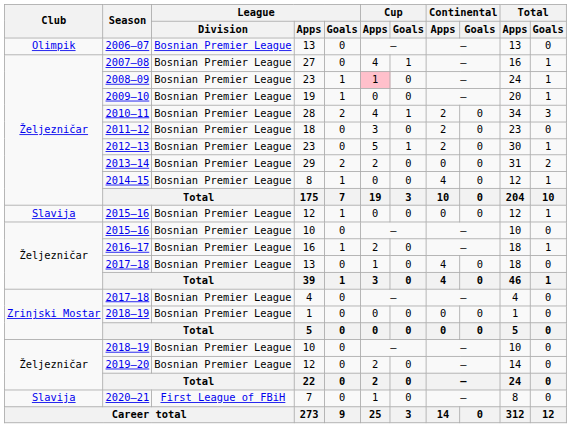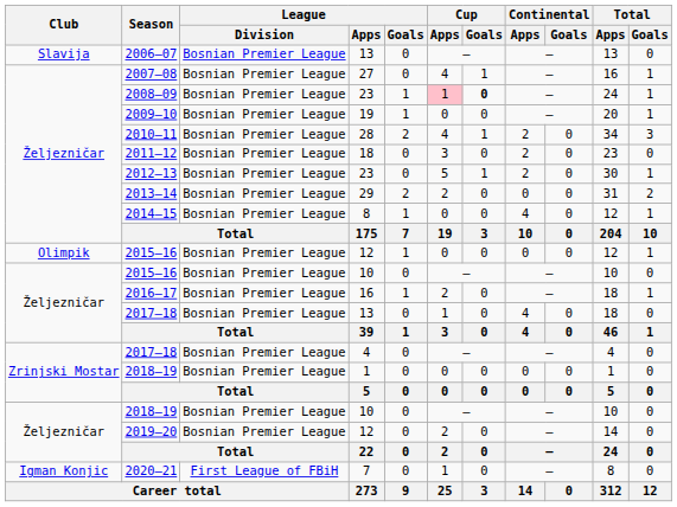2006–07 | Club: Olimpik -> Slavija
2008–09 | Cup / Goals: normal -> bold
2015–16 / 12 | Club: Slavija -> Olimpik
2020–21 | Club: Slavija -> Igman Konjic
